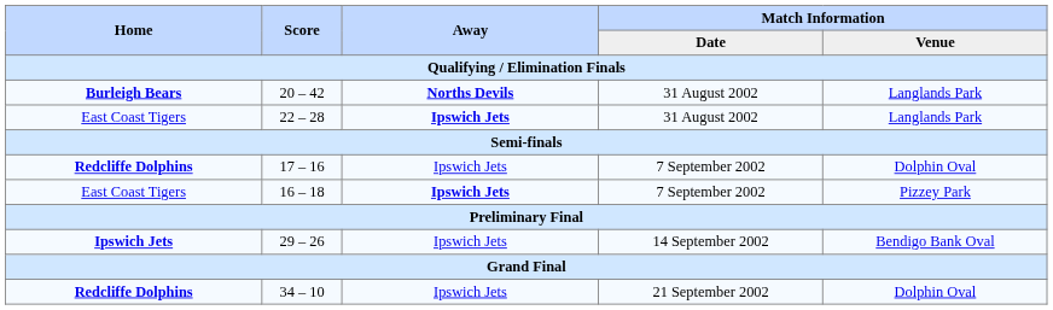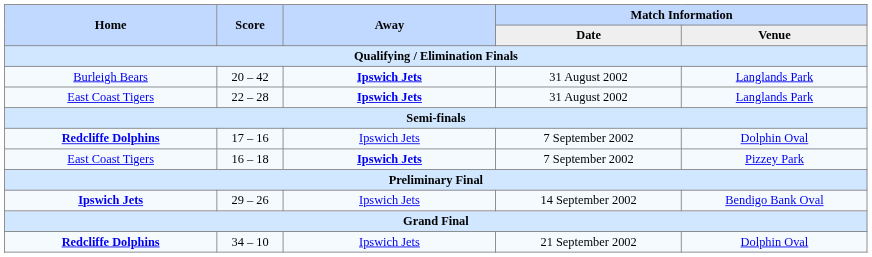20 – 42 | Home: bold -> normal
20 – 42 | Away: Norths Devils -> Ipswich Jets
